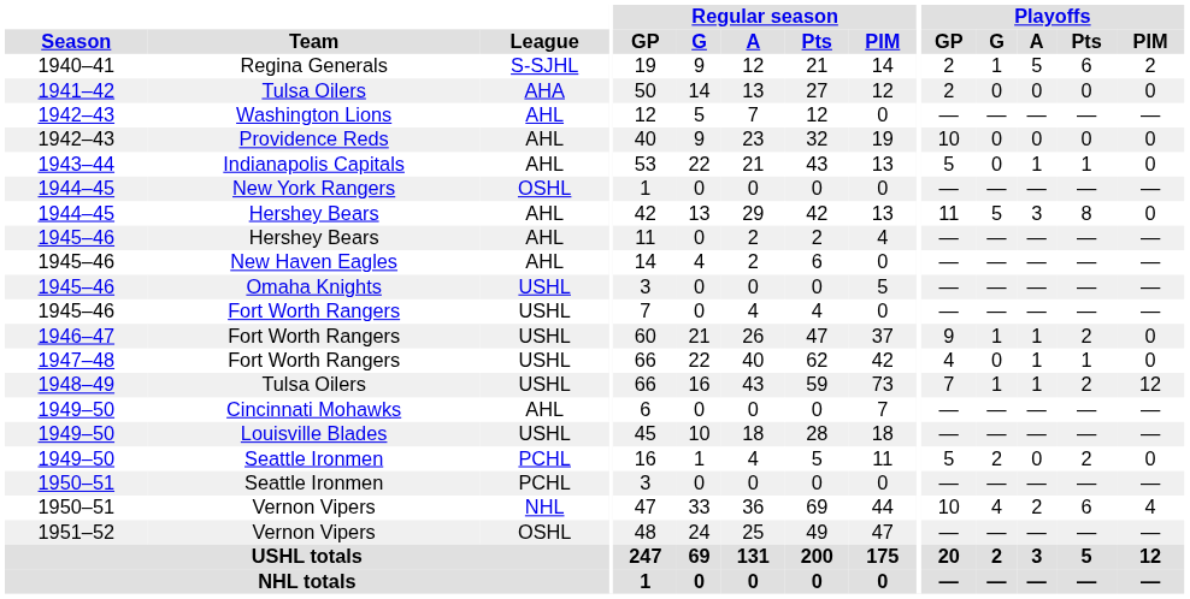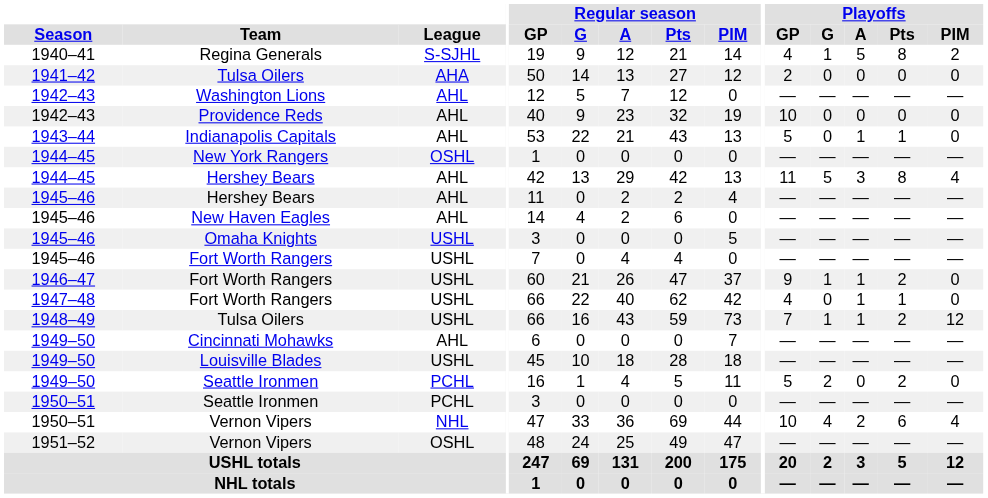Regina Generals | Playoffs / GP: 2 -> 4
Regina Generals | Playoffs / Pts: 6 -> 8
1944–45 / Hershey Bears | Playoffs / PIM: 0 -> 4
